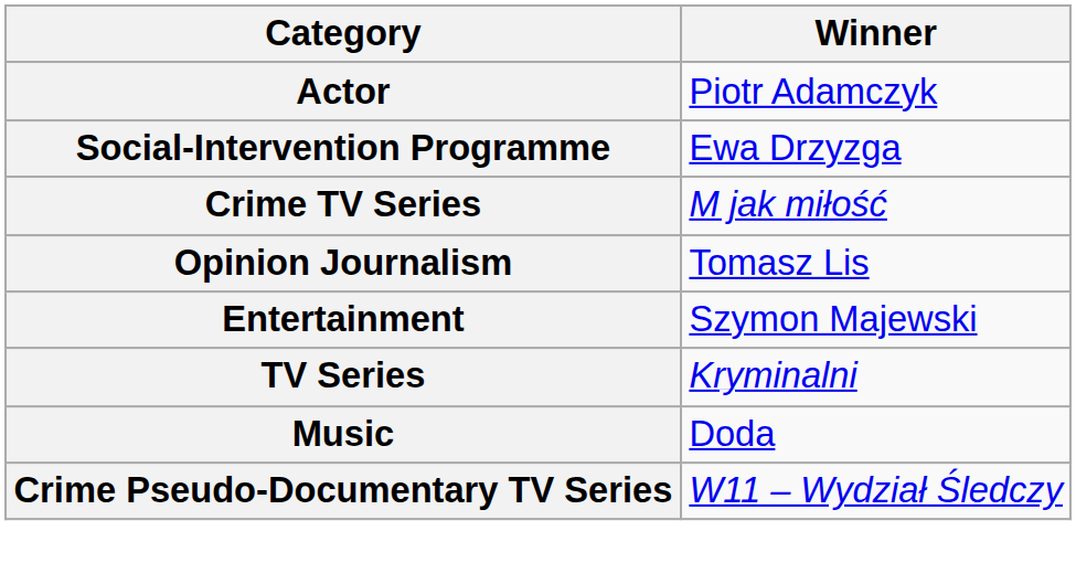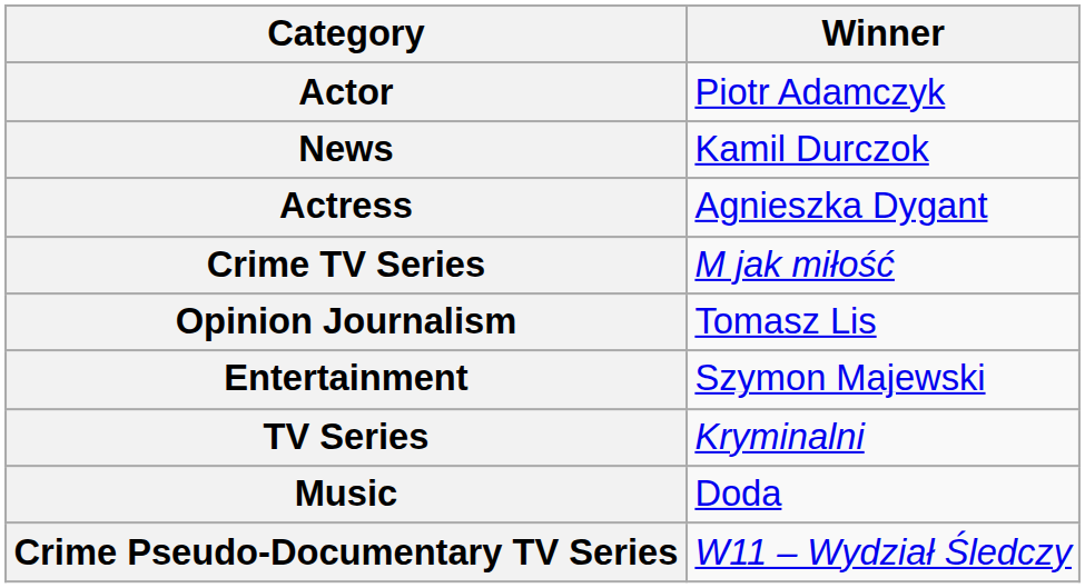- row: Social-Intervention Programme | Ewa Drzyzga
+ row: News | Kamil Durczok
+ row: Actress | Agnieszka Dygant
